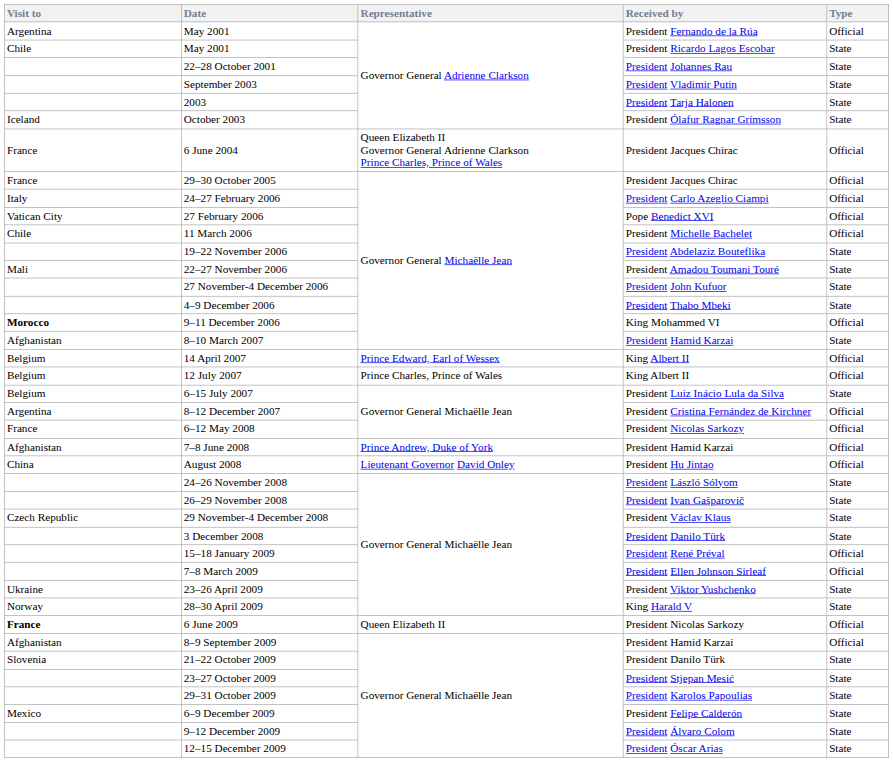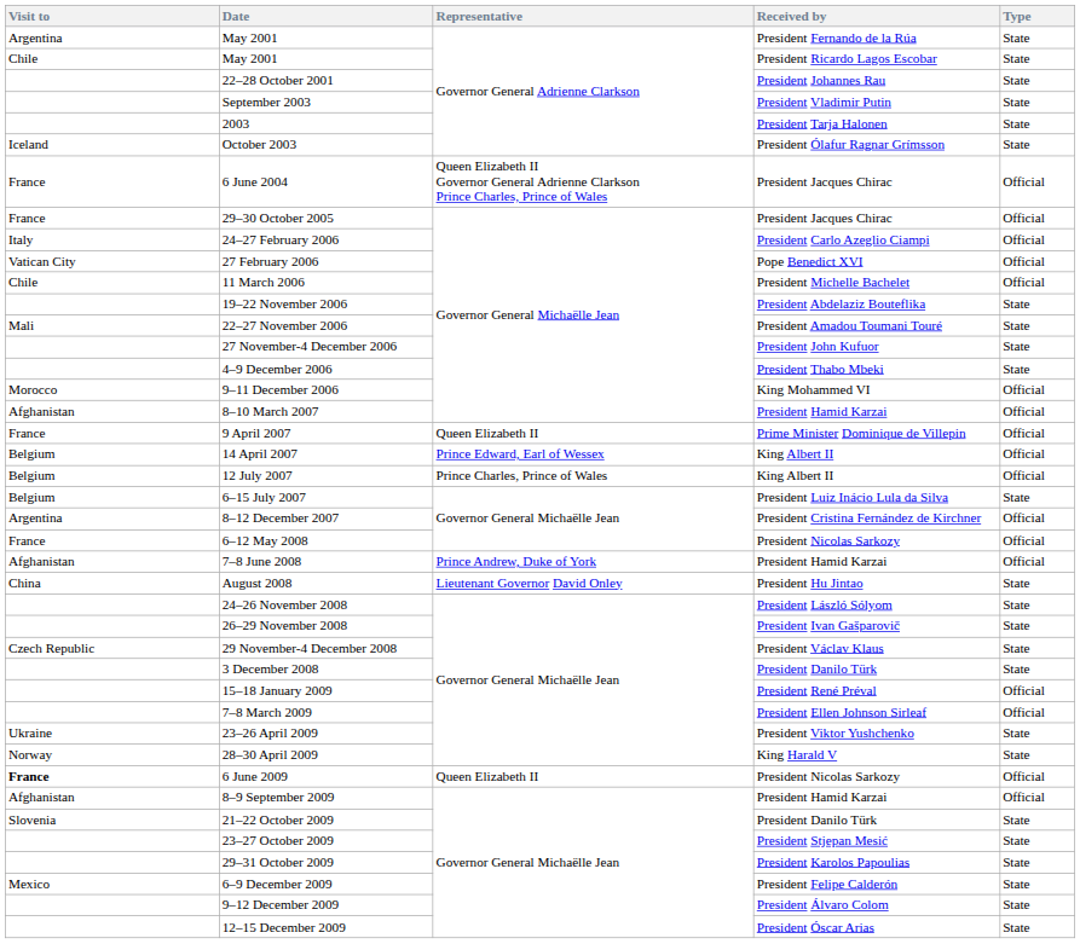May 2001 / President Fernando de la Rúa | Type: Official -> State
9–11 December 2006 | Visit to: bold -> normal
8–10 March 2007 | Type: State -> Official
+ row: France | 9 April 2007 | Queen Elizabeth II | Prime Minister Dominique de Villepin | Official
August 2008 | Type: Official -> State
